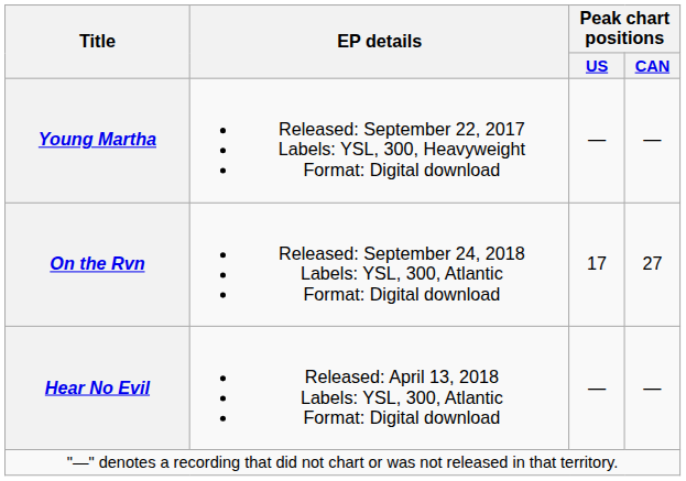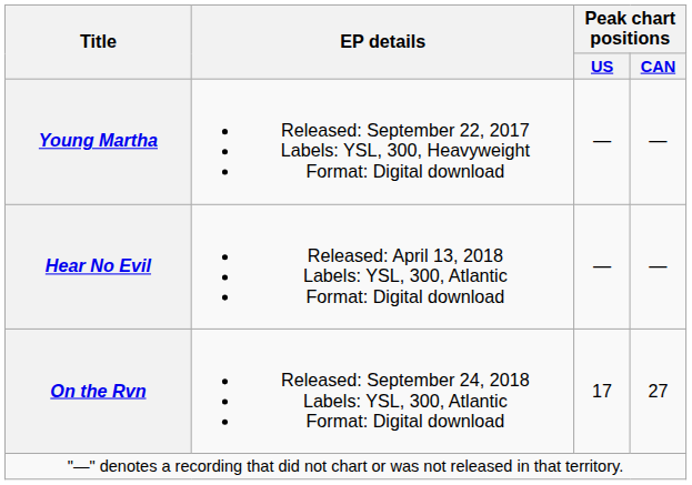rows swapped: Hear No Evil <-> On the Rvn
